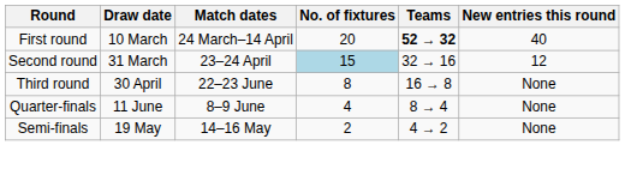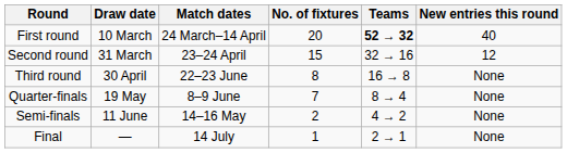Second round | No. of fixtures: lightblue background -> no background
Quarter-finals | Draw date: 11 June -> 19 May
Quarter-finals | No. of fixtures: 4 -> 7
Semi-finals | Draw date: 19 May -> 11 June
+ row: Final | — | 14 July | 1 | 2 → 1 | None
